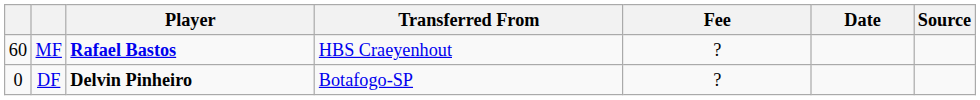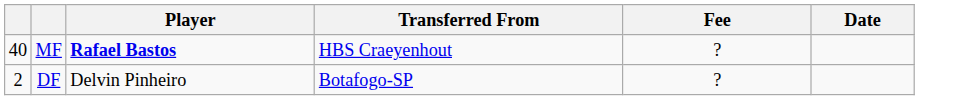- column: Source
MF | column 1: 60 -> 40
DF | column 1: 0 -> 2
DF | Player: bold -> normal
